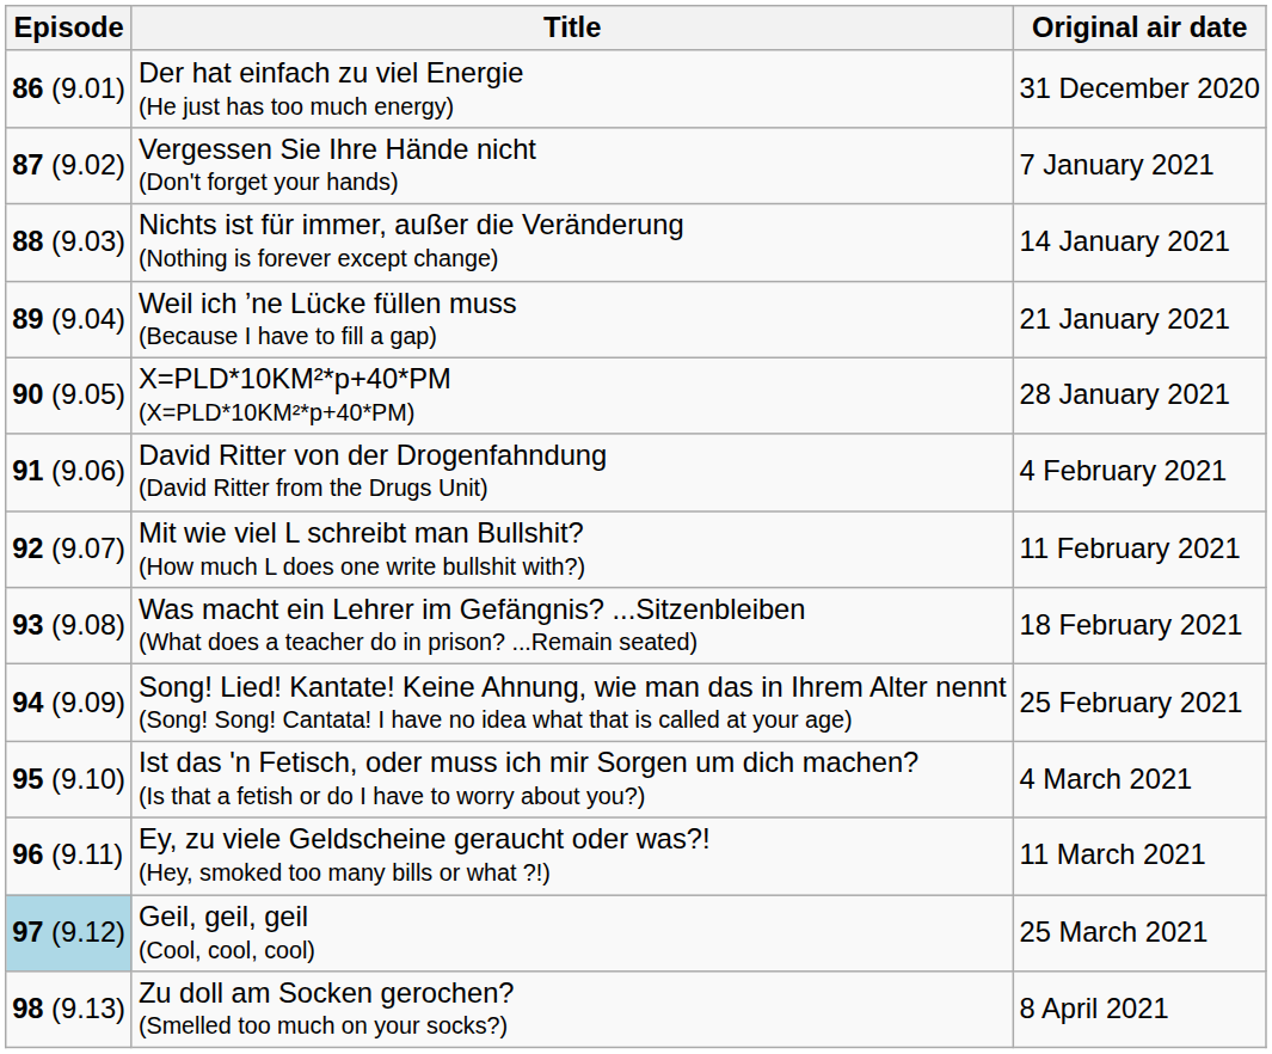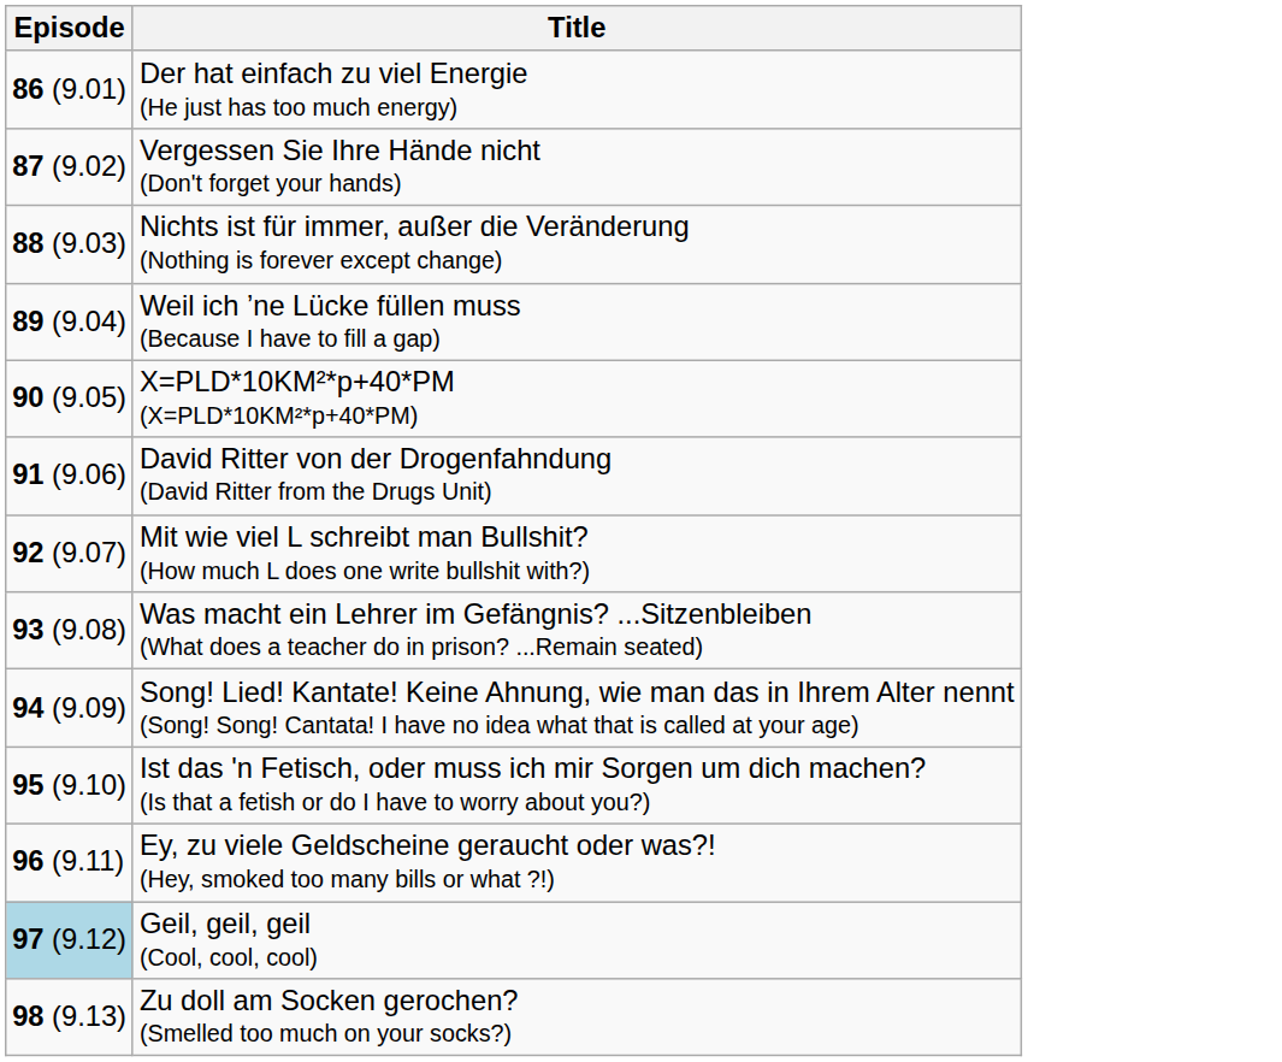- column: Original air date | 31 December 2020 | 7 January 2021 | 14 January 2021 | 21 January 2021 | 28 January 2021 | 4 February 2021 | 11 February 2021 | 18 February 2021 | 25 February 2021 | 4 March 2021 | 11 March 2021 | 25 March 2021 | 8 April 2021
